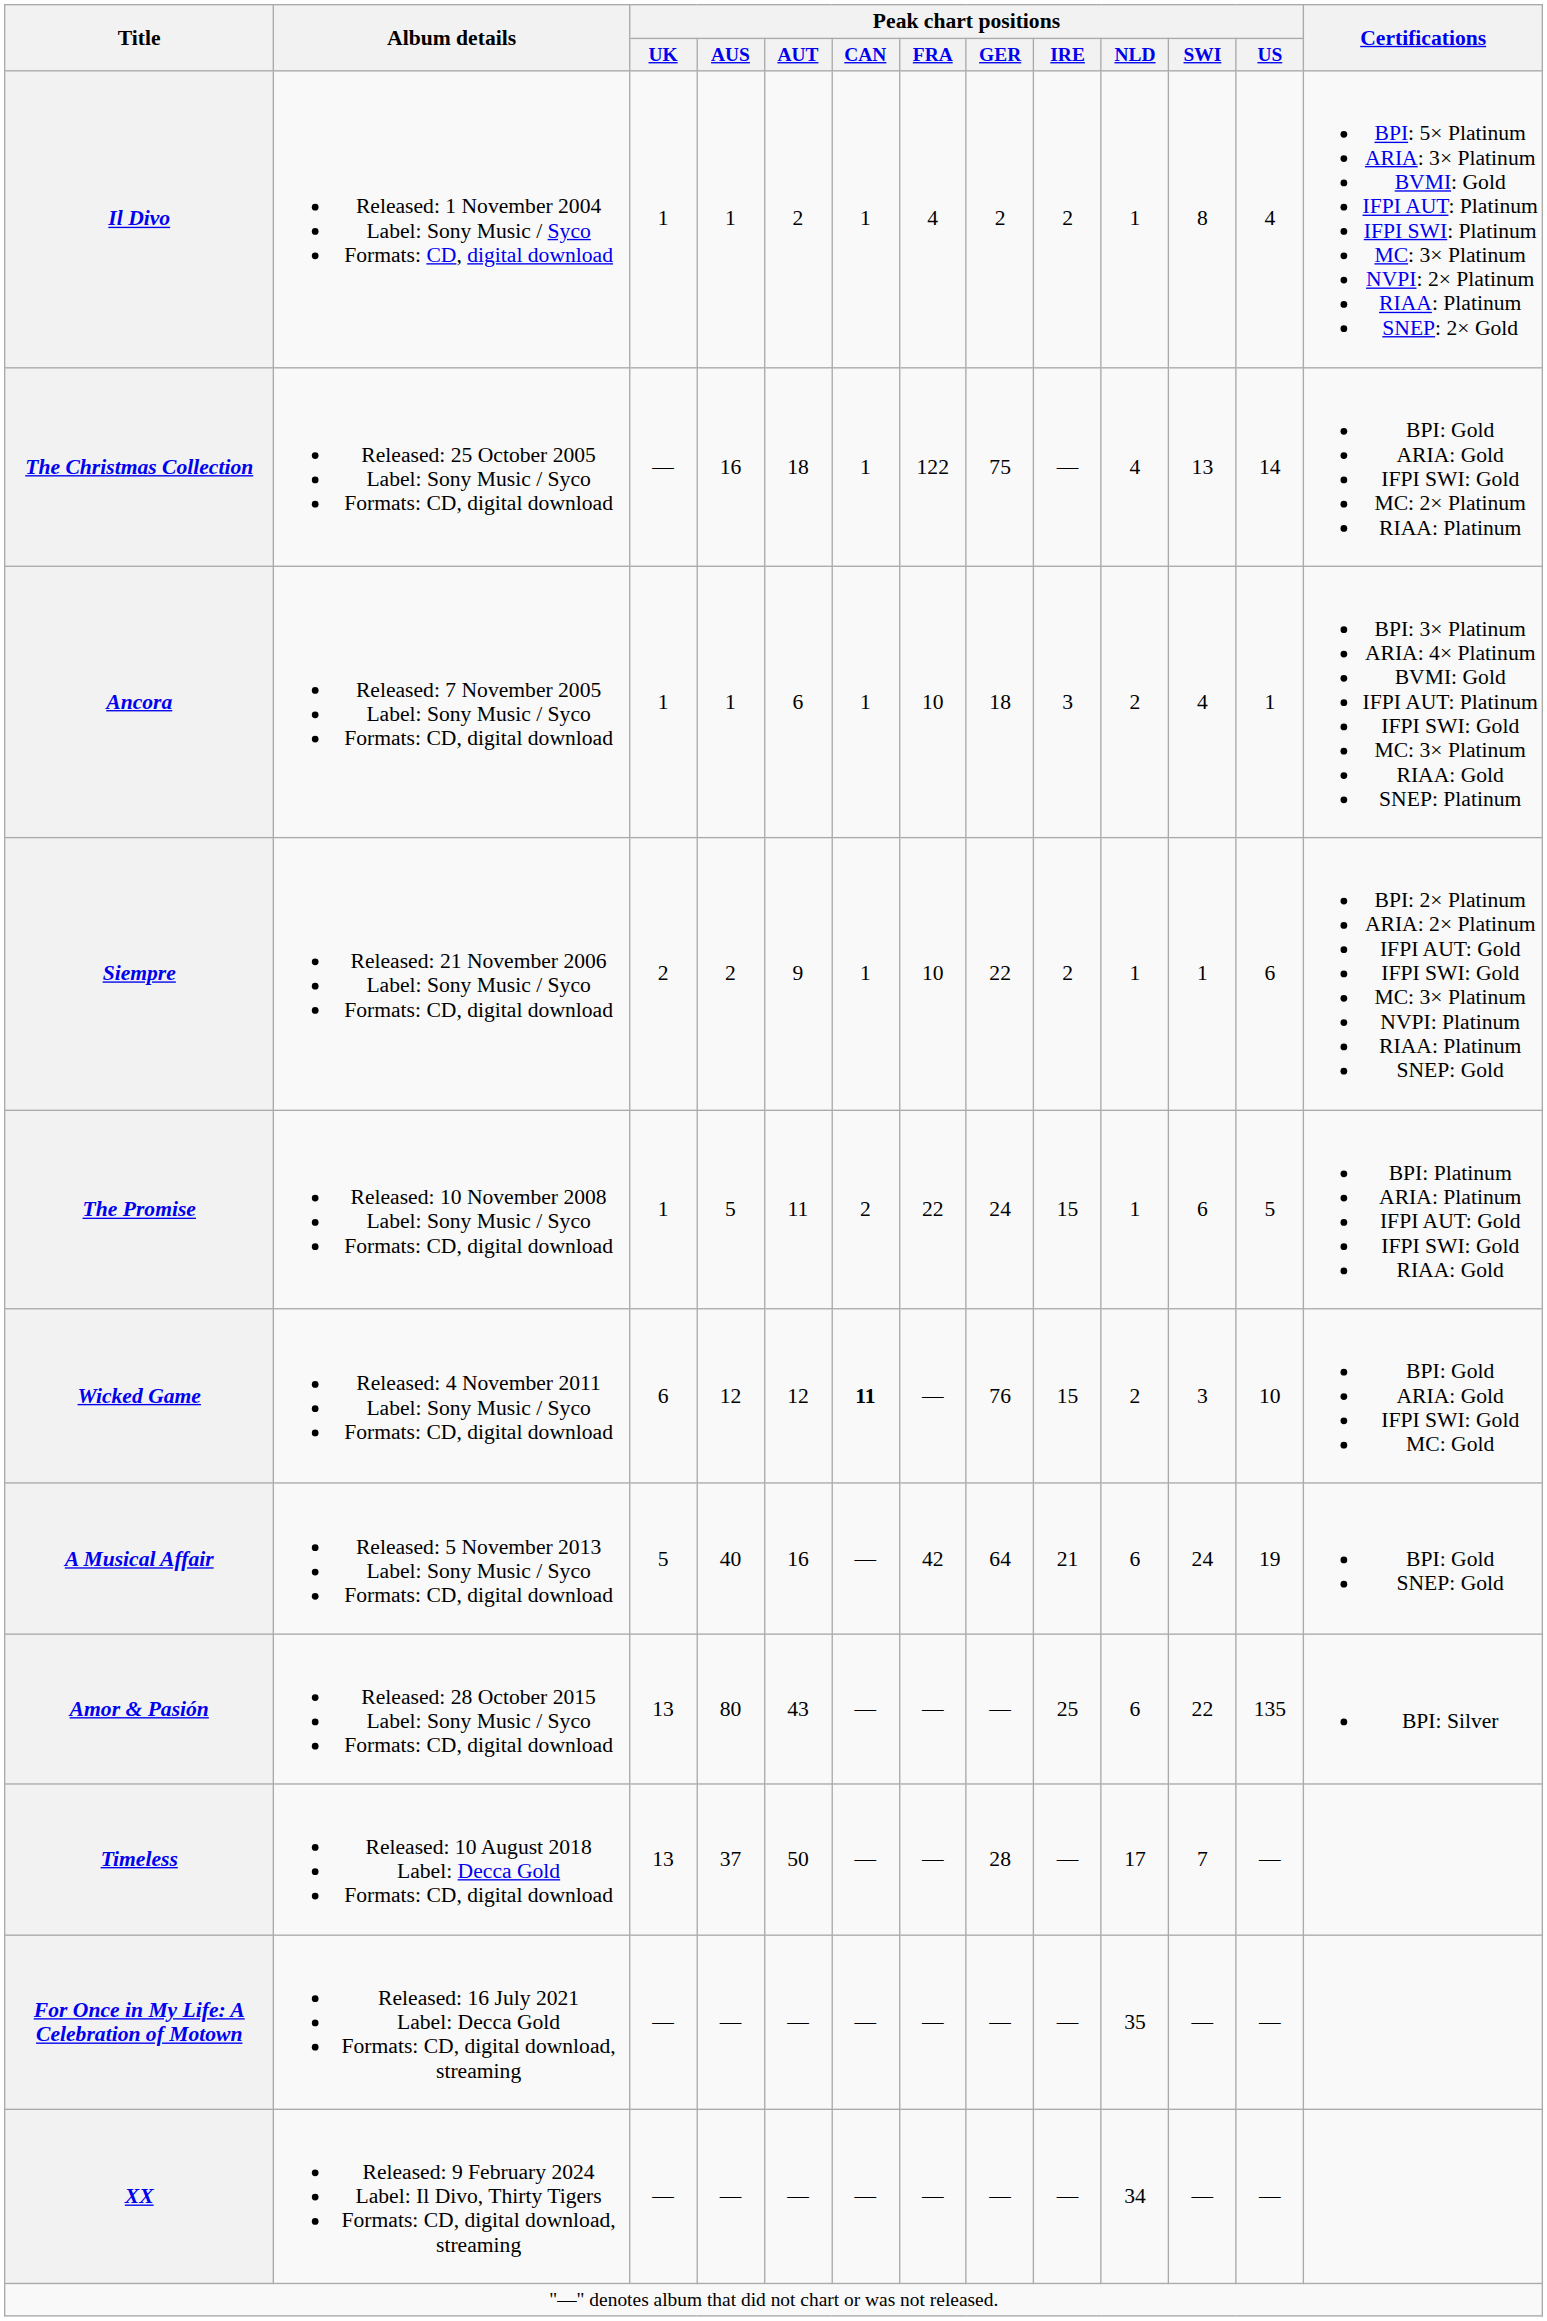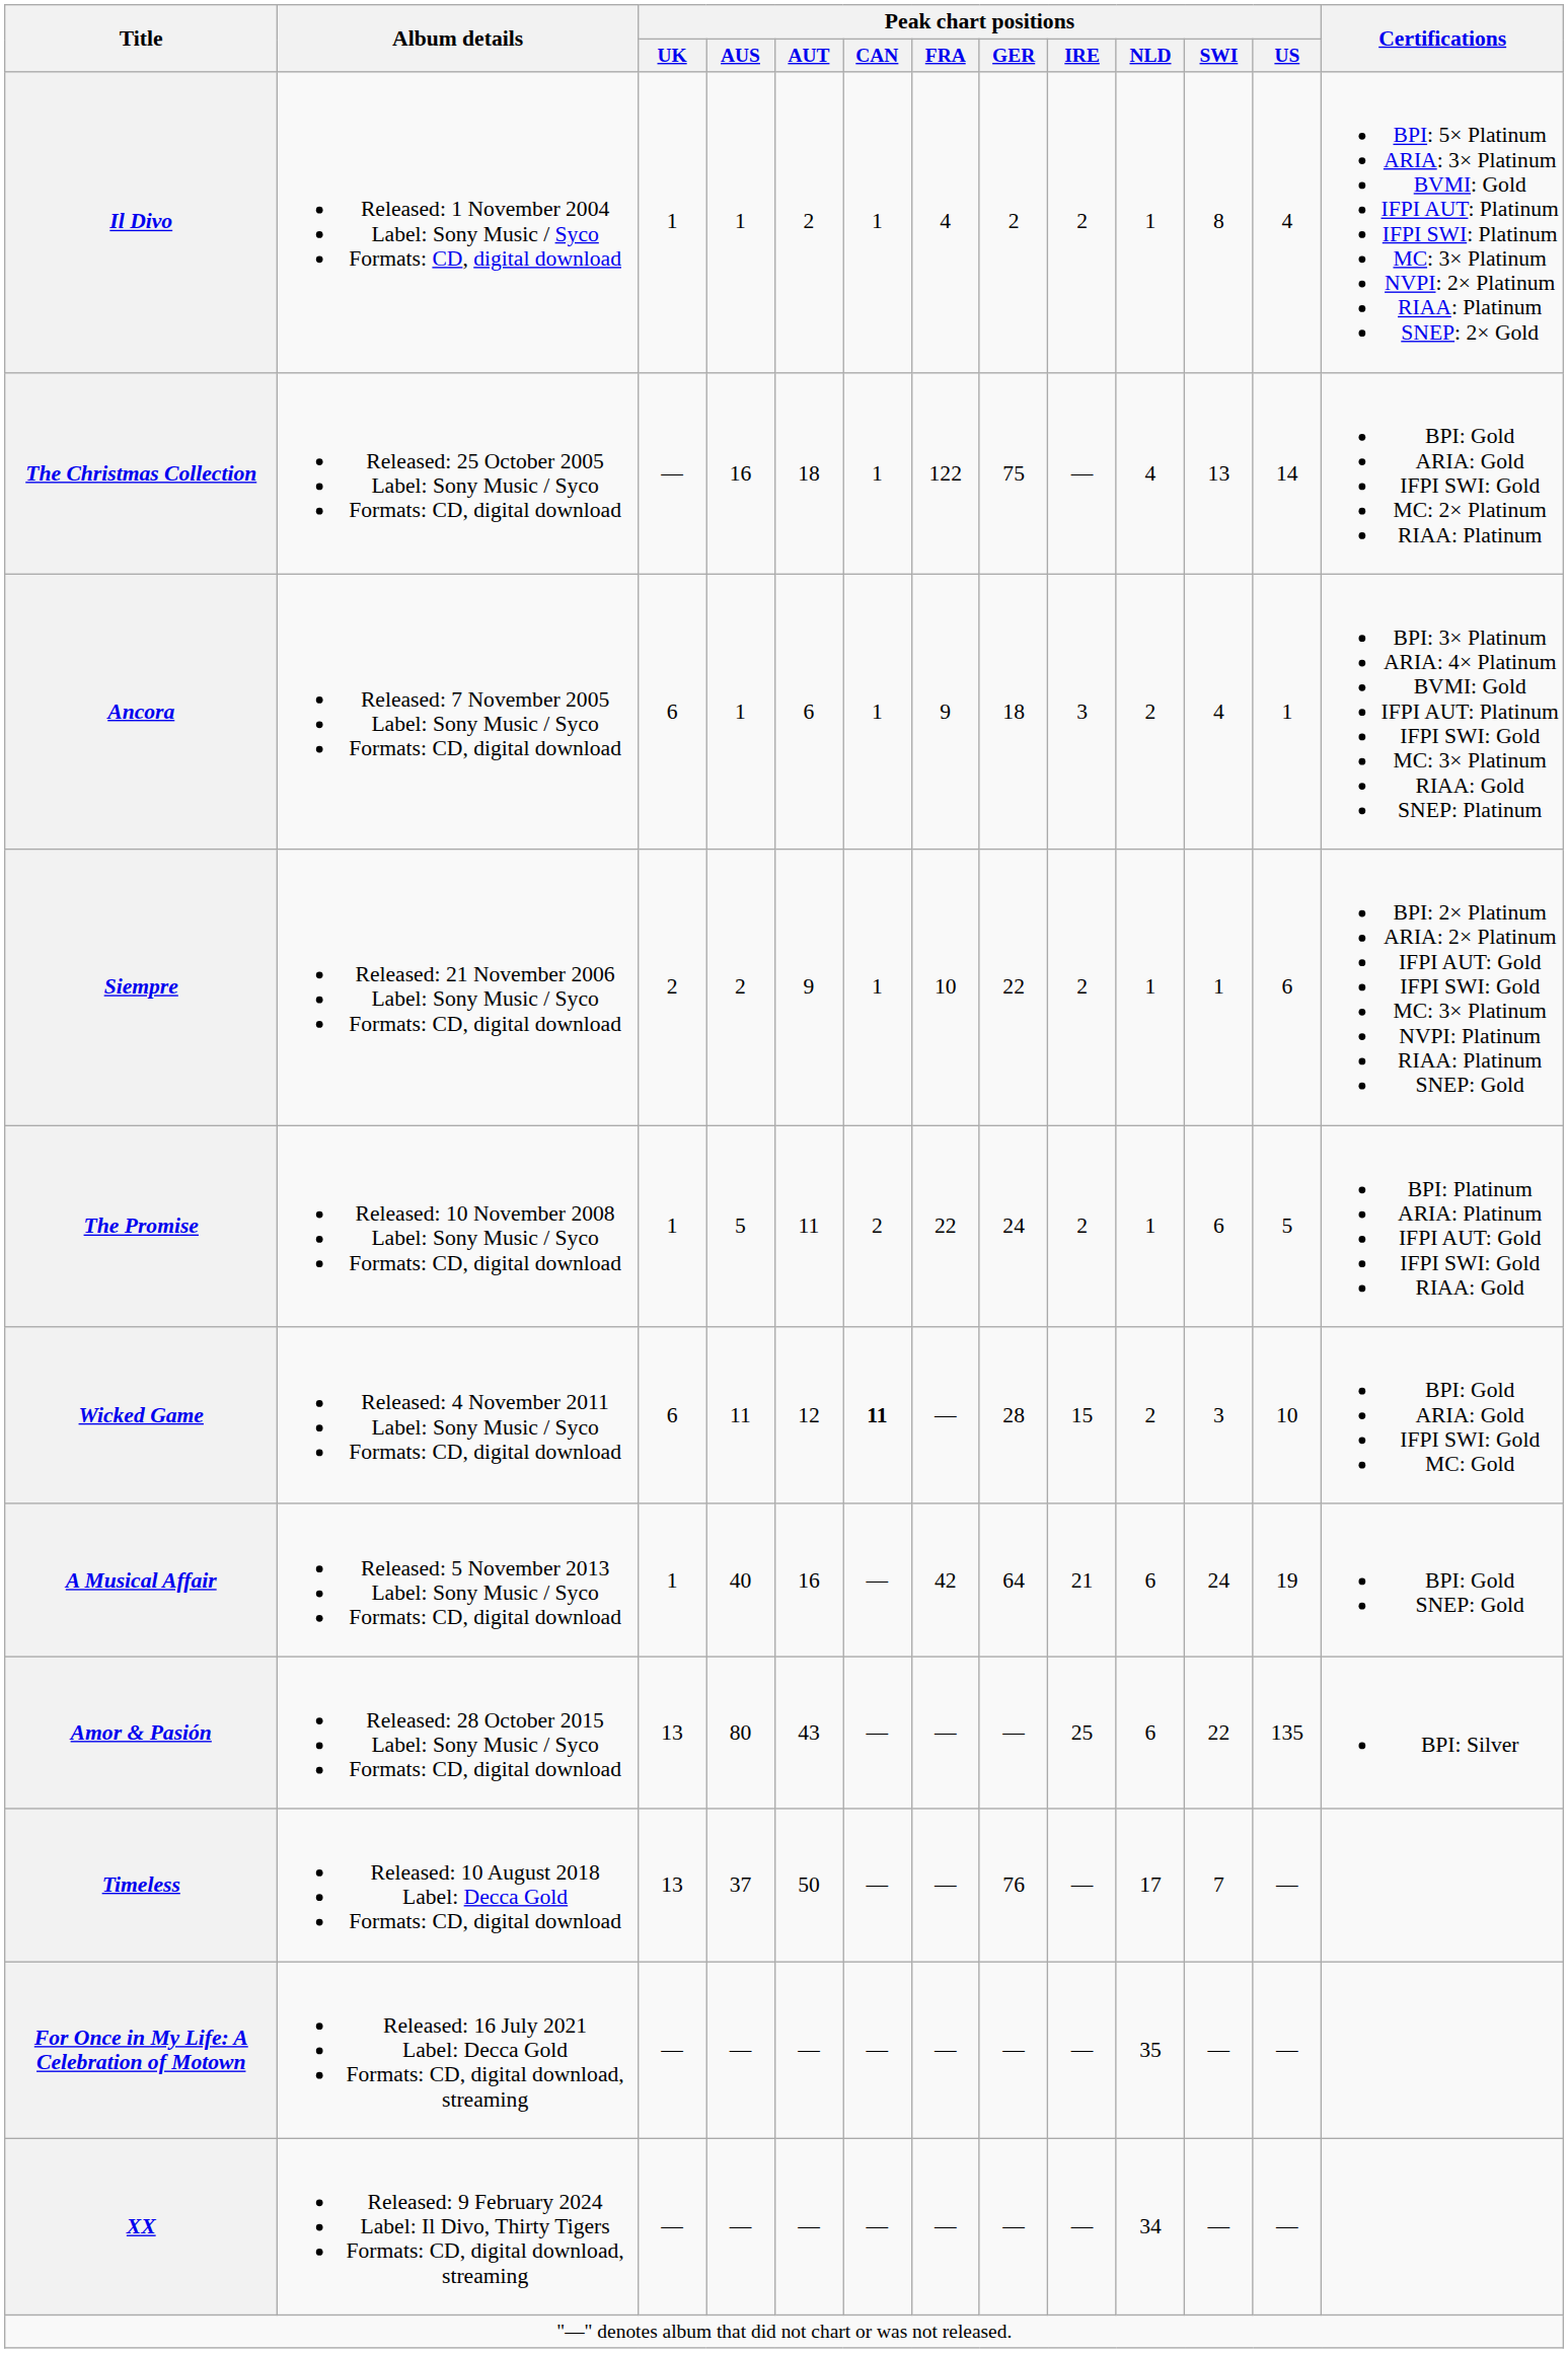Ancora | Peak chart positions / UK: 1 -> 6
Ancora | Peak chart positions / FRA: 10 -> 9
The Promise | Peak chart positions / IRE: 15 -> 2
Wicked Game | Peak chart positions / AUS: 12 -> 11
Wicked Game | Peak chart positions / GER: 76 -> 28
A Musical Affair | Peak chart positions / UK: 5 -> 1
Timeless | Peak chart positions / GER: 28 -> 76
